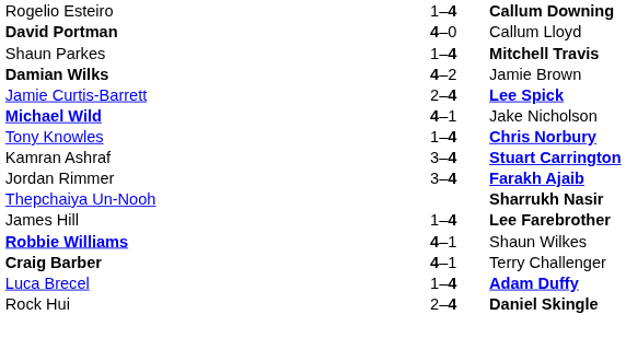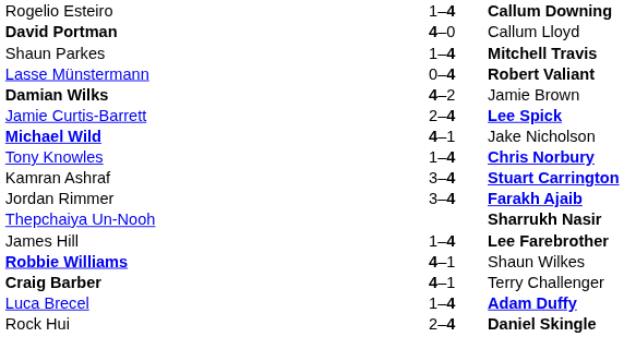+ row: Lasse Münstermann | 0–4 | Robert Valiant
